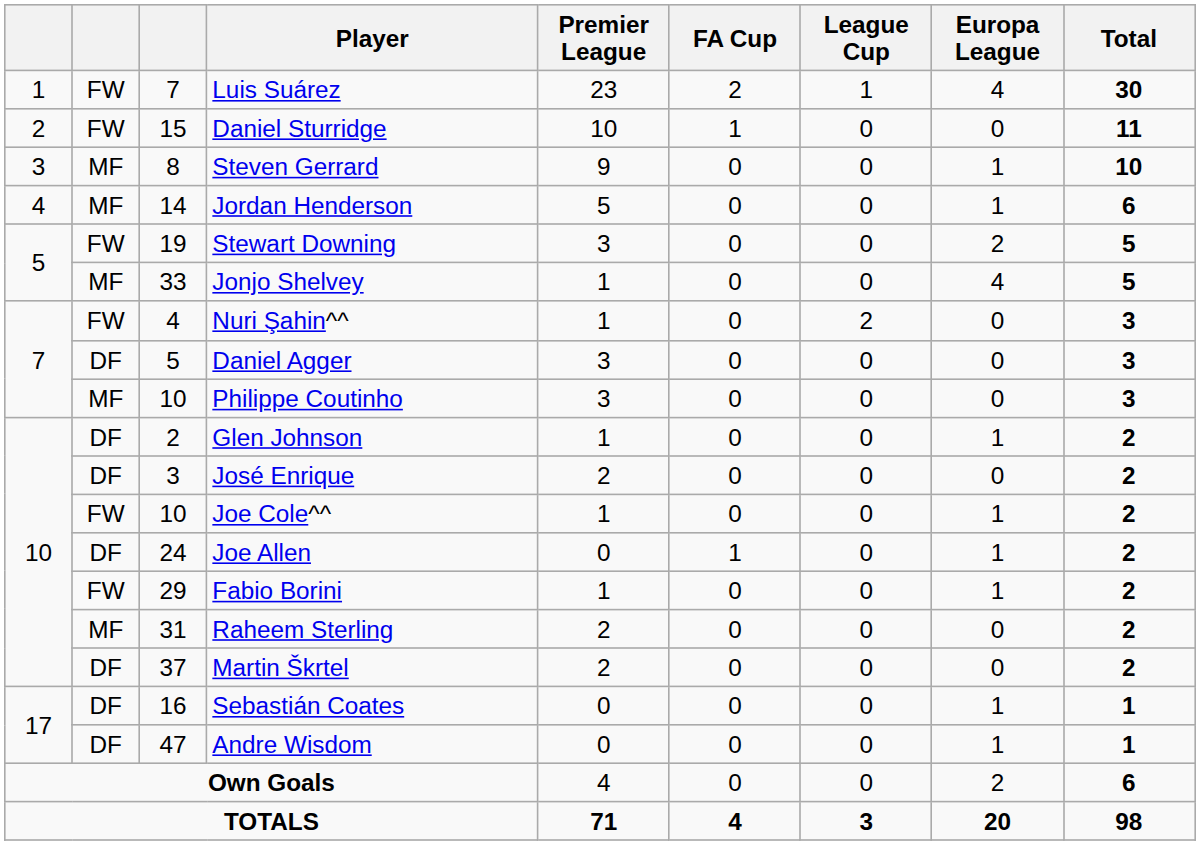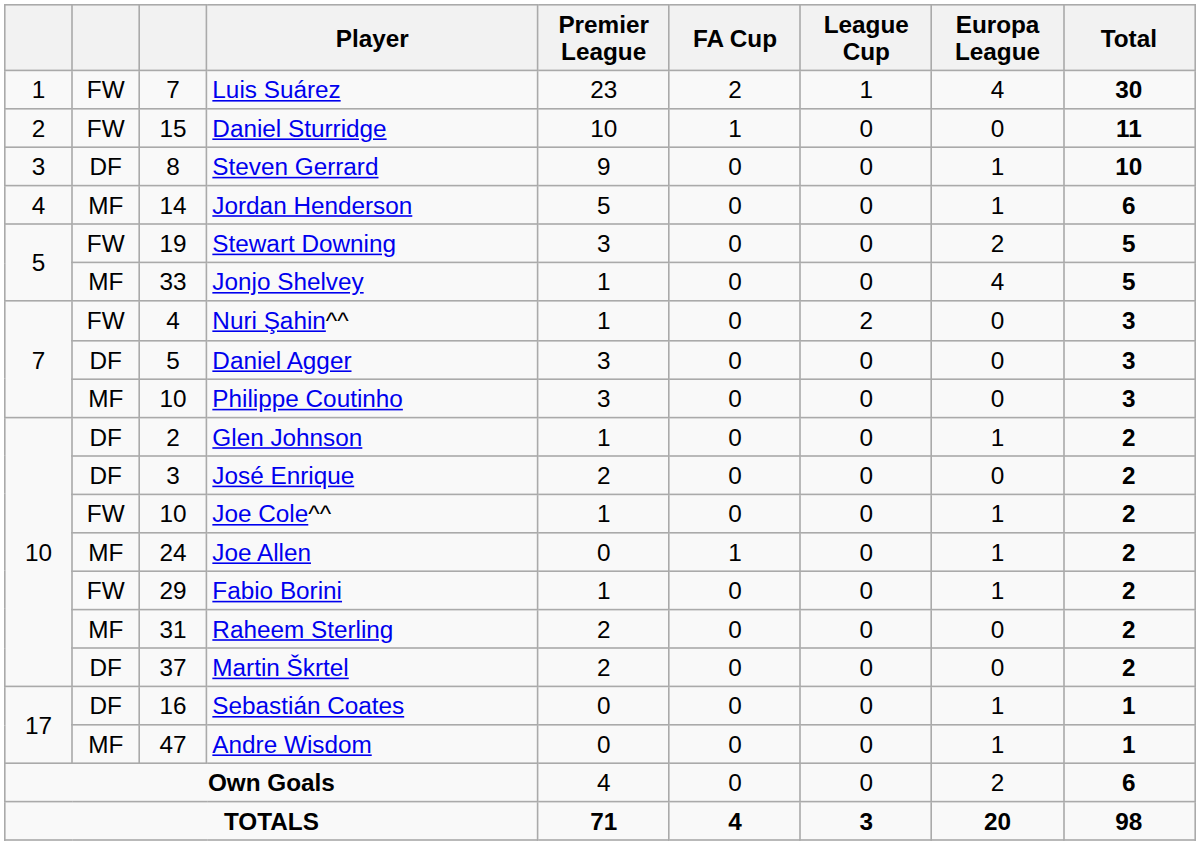Steven Gerrard | column 2: MF -> DF
Joe Allen | column 2: DF -> MF
Andre Wisdom | column 2: DF -> MF
